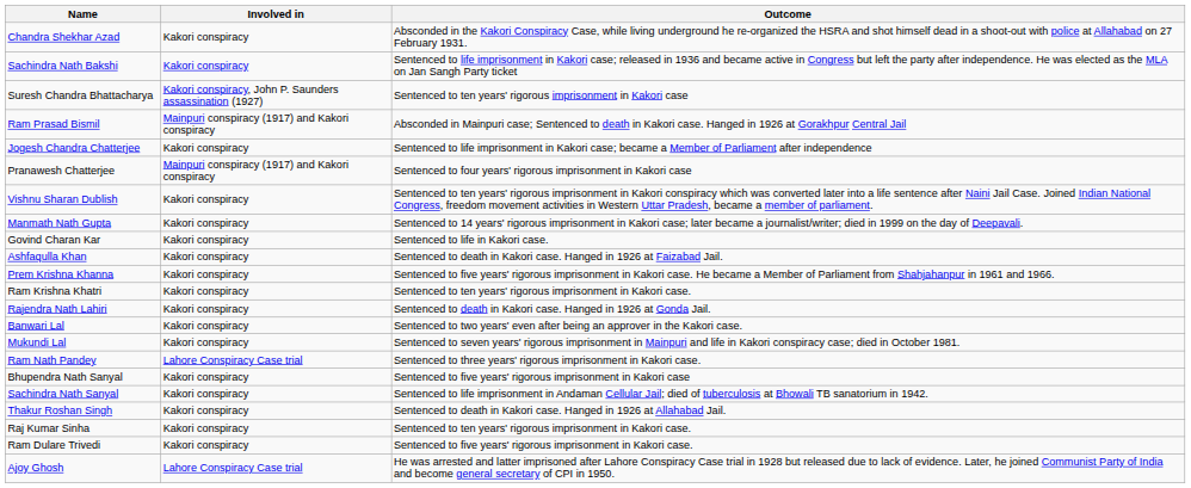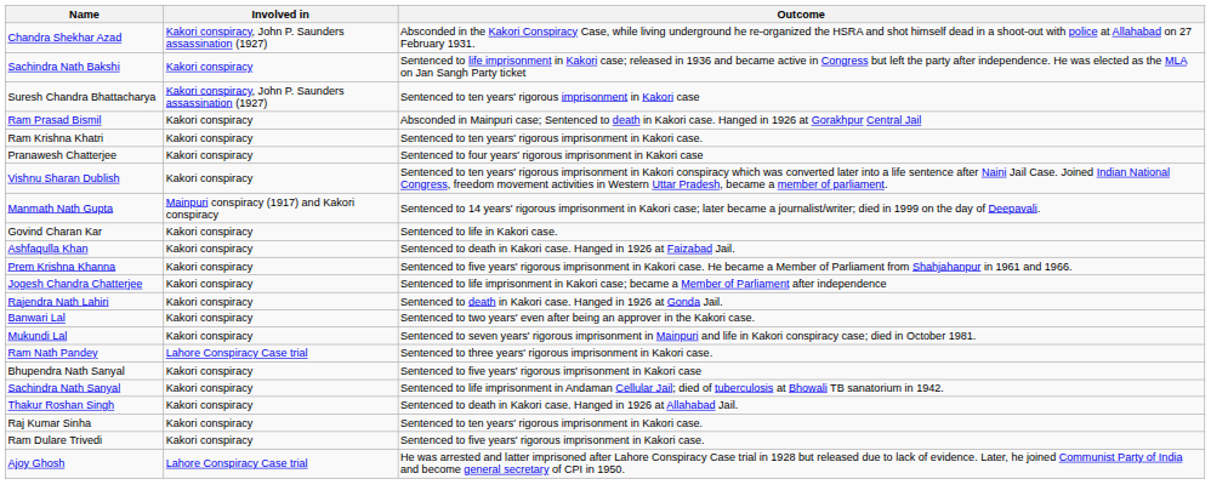Chandra Shekhar Azad | Involved in: Kakori conspiracy -> Kakori conspiracy, John P. Saunders assassination (1927)
Ram Prasad Bismil | Involved in: Mainpuri conspiracy (1917) and Kakori conspiracy -> Kakori conspiracy
rows swapped: Jogesh Chandra Chatterjee <-> Ram Krishna Khatri
Pranawesh Chatterjee | Involved in: Mainpuri conspiracy (1917) and Kakori conspiracy -> Kakori conspiracy
Manmath Nath Gupta | Involved in: Kakori conspiracy -> Mainpuri conspiracy (1917) and Kakori conspiracy
